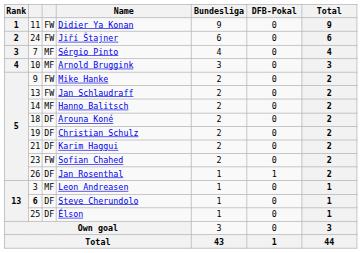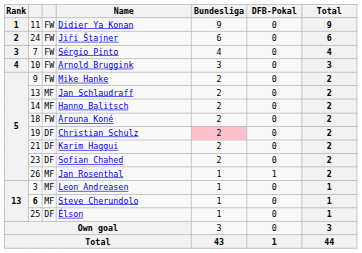Sérgio Pinto | column 3: MF -> FW
Arnold Bruggink | column 3: MF -> FW
Jan Schlaudraff | column 3: FW -> MF
Arouna Koné | column 3: DF -> FW
Christian Schulz | Bundesliga: no background -> pink background
Sofian Chahed | column 3: FW -> DF
Jan Rosenthal | column 3: DF -> MF
Steve Cherundolo | column 3: DF -> MF
